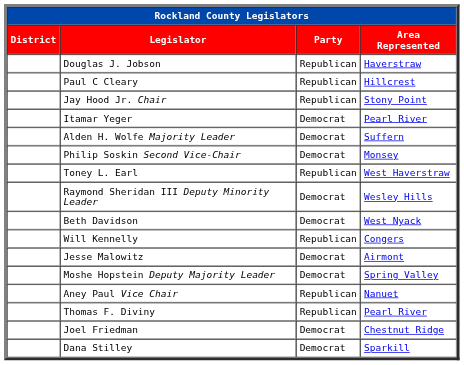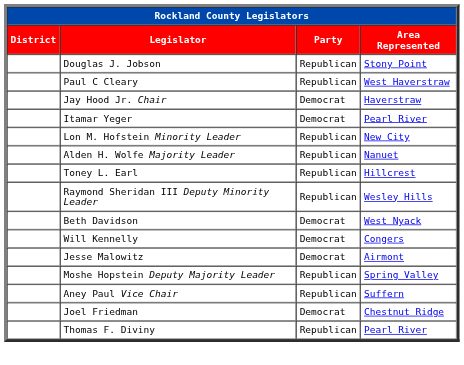Douglas J. Jobson | Area Represented: Haverstraw -> Stony Point
Paul C Cleary | Area Represented: Hillcrest -> West Haverstraw
Jay Hood Jr. Chair | Party: Republican -> Democrat
Jay Hood Jr. Chair | Area Represented: Stony Point -> Haverstraw
+ row: Lon M. Hofstein Minority Leader | Republican | New City
Alden H. Wolfe Majority Leader | Party: Democrat -> Republican
Alden H. Wolfe Majority Leader | Area Represented: Suffern -> Nanuet
- row: Philip Soskin Second Vice-Chair | Democrat | Monsey
Toney L. Earl | Area Represented: West Haverstraw -> Hillcrest
Raymond Sheridan III Deputy Minority Leader | Party: Democrat -> Republican
Will Kennelly | Party: Republican -> Democrat
Moshe Hopstein Deputy Majority Leader | Party: Democrat -> Republican
Aney Paul Vice Chair | Area Represented: Nanuet -> Suffern
rows swapped: Joel Friedman <-> Thomas F. Diviny
- row: Dana Stilley | Democrat | Sparkill
